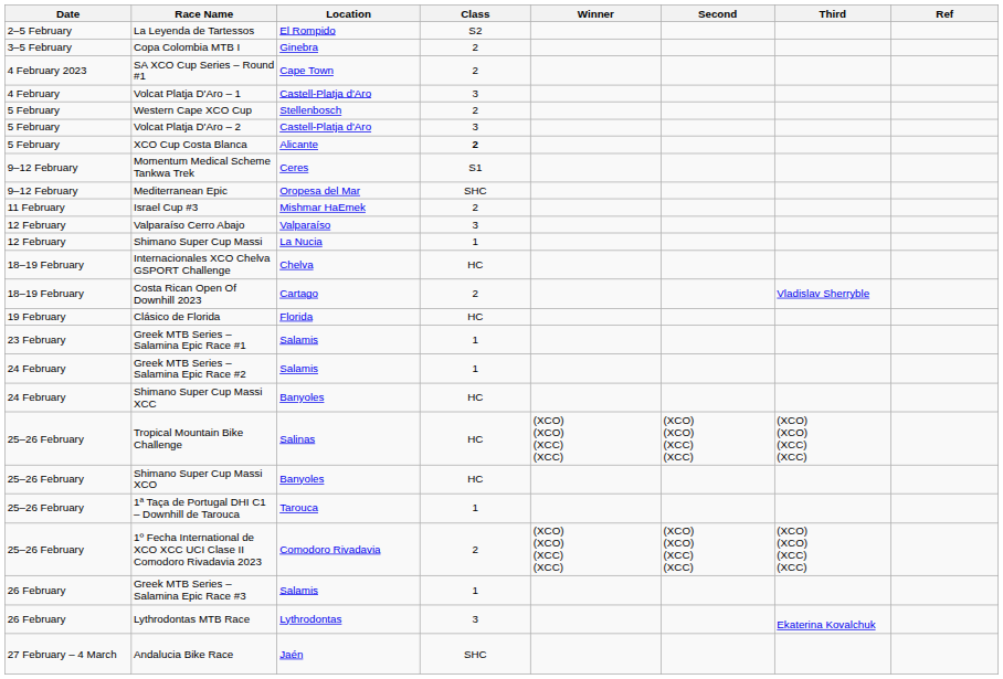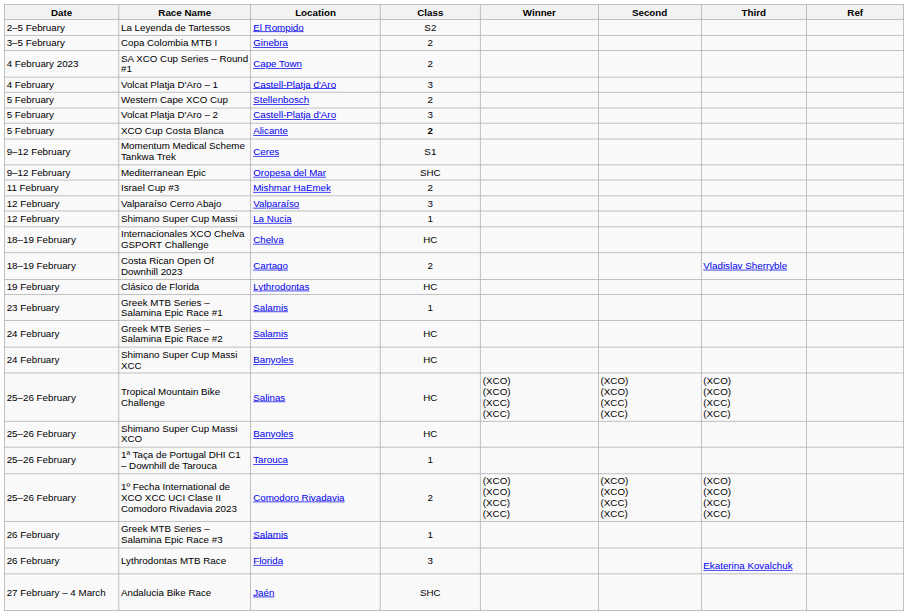Clásico de Florida | Location: Florida -> Lythrodontas
Greek MTB Series – Salamina Epic Race #2 | Class: 1 -> HC
Lythrodontas MTB Race | Location: Lythrodontas -> Florida
